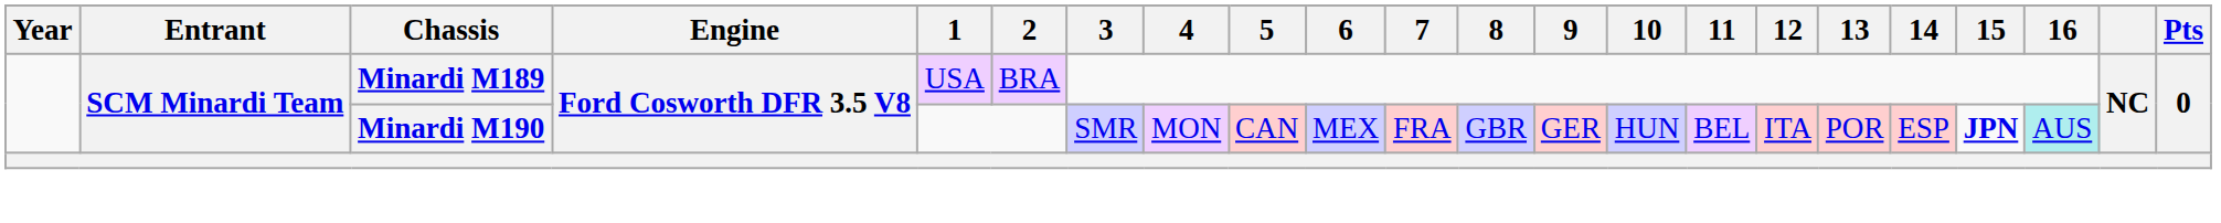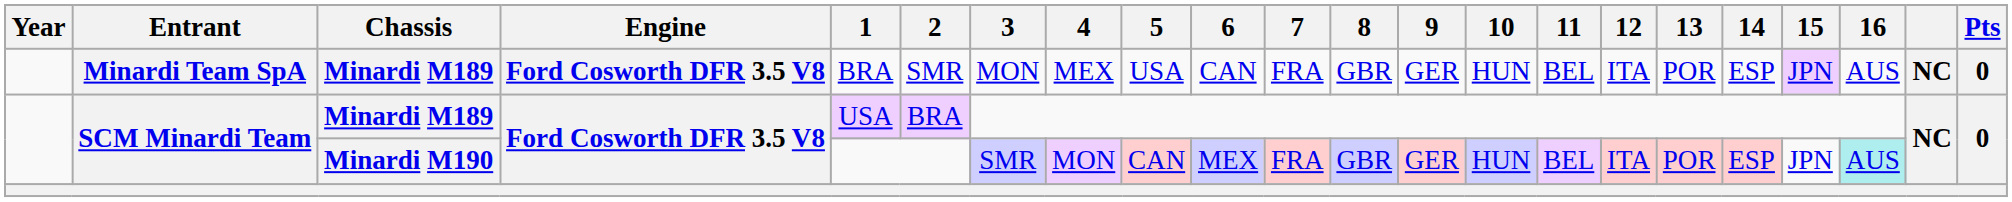+ row: Minardi Team SpA | Minardi M189 | Ford Cosworth DFR 3.5 V8 | BRA | SMR | MON | MEX | USA | CAN | FRA | GBR | GER | HUN | BEL | ITA | POR | ESP | JPN | AUS | NC | 0
SCM Minardi Team / Minardi M190 | 15: bold -> normal
